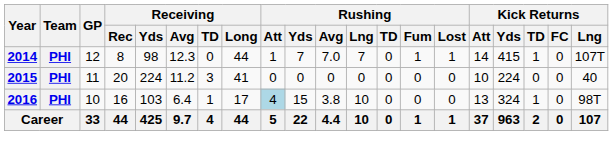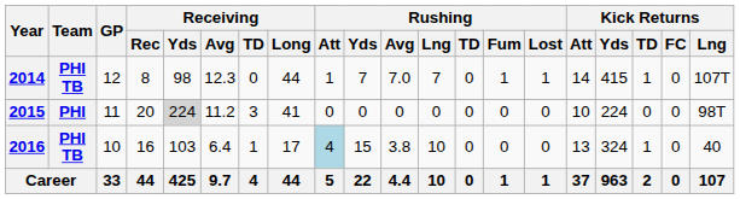2014 | Team: PHI -> PHI TB
2015 | Receiving / Yds: no background -> lightgrey background
2015 | Kick Returns / Lng: 40 -> 98T
2016 | Team: PHI -> PHI TB
2016 | Kick Returns / Lng: 98T -> 40
